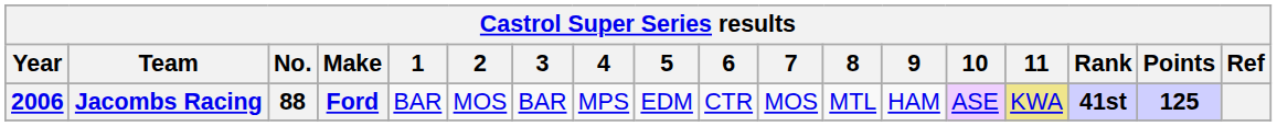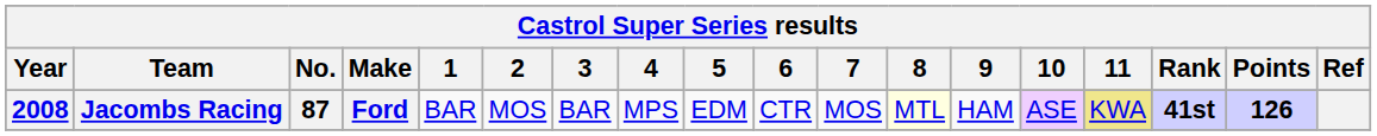Jacombs Racing | Year: 2006 -> 2008
Jacombs Racing | No.: 88 -> 87
Jacombs Racing | 8: no background -> lightyellow background
Jacombs Racing | Points: 125 -> 126
